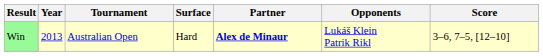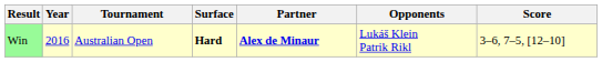Win | Year: 2013 -> 2016
Win | Surface: normal -> bold
